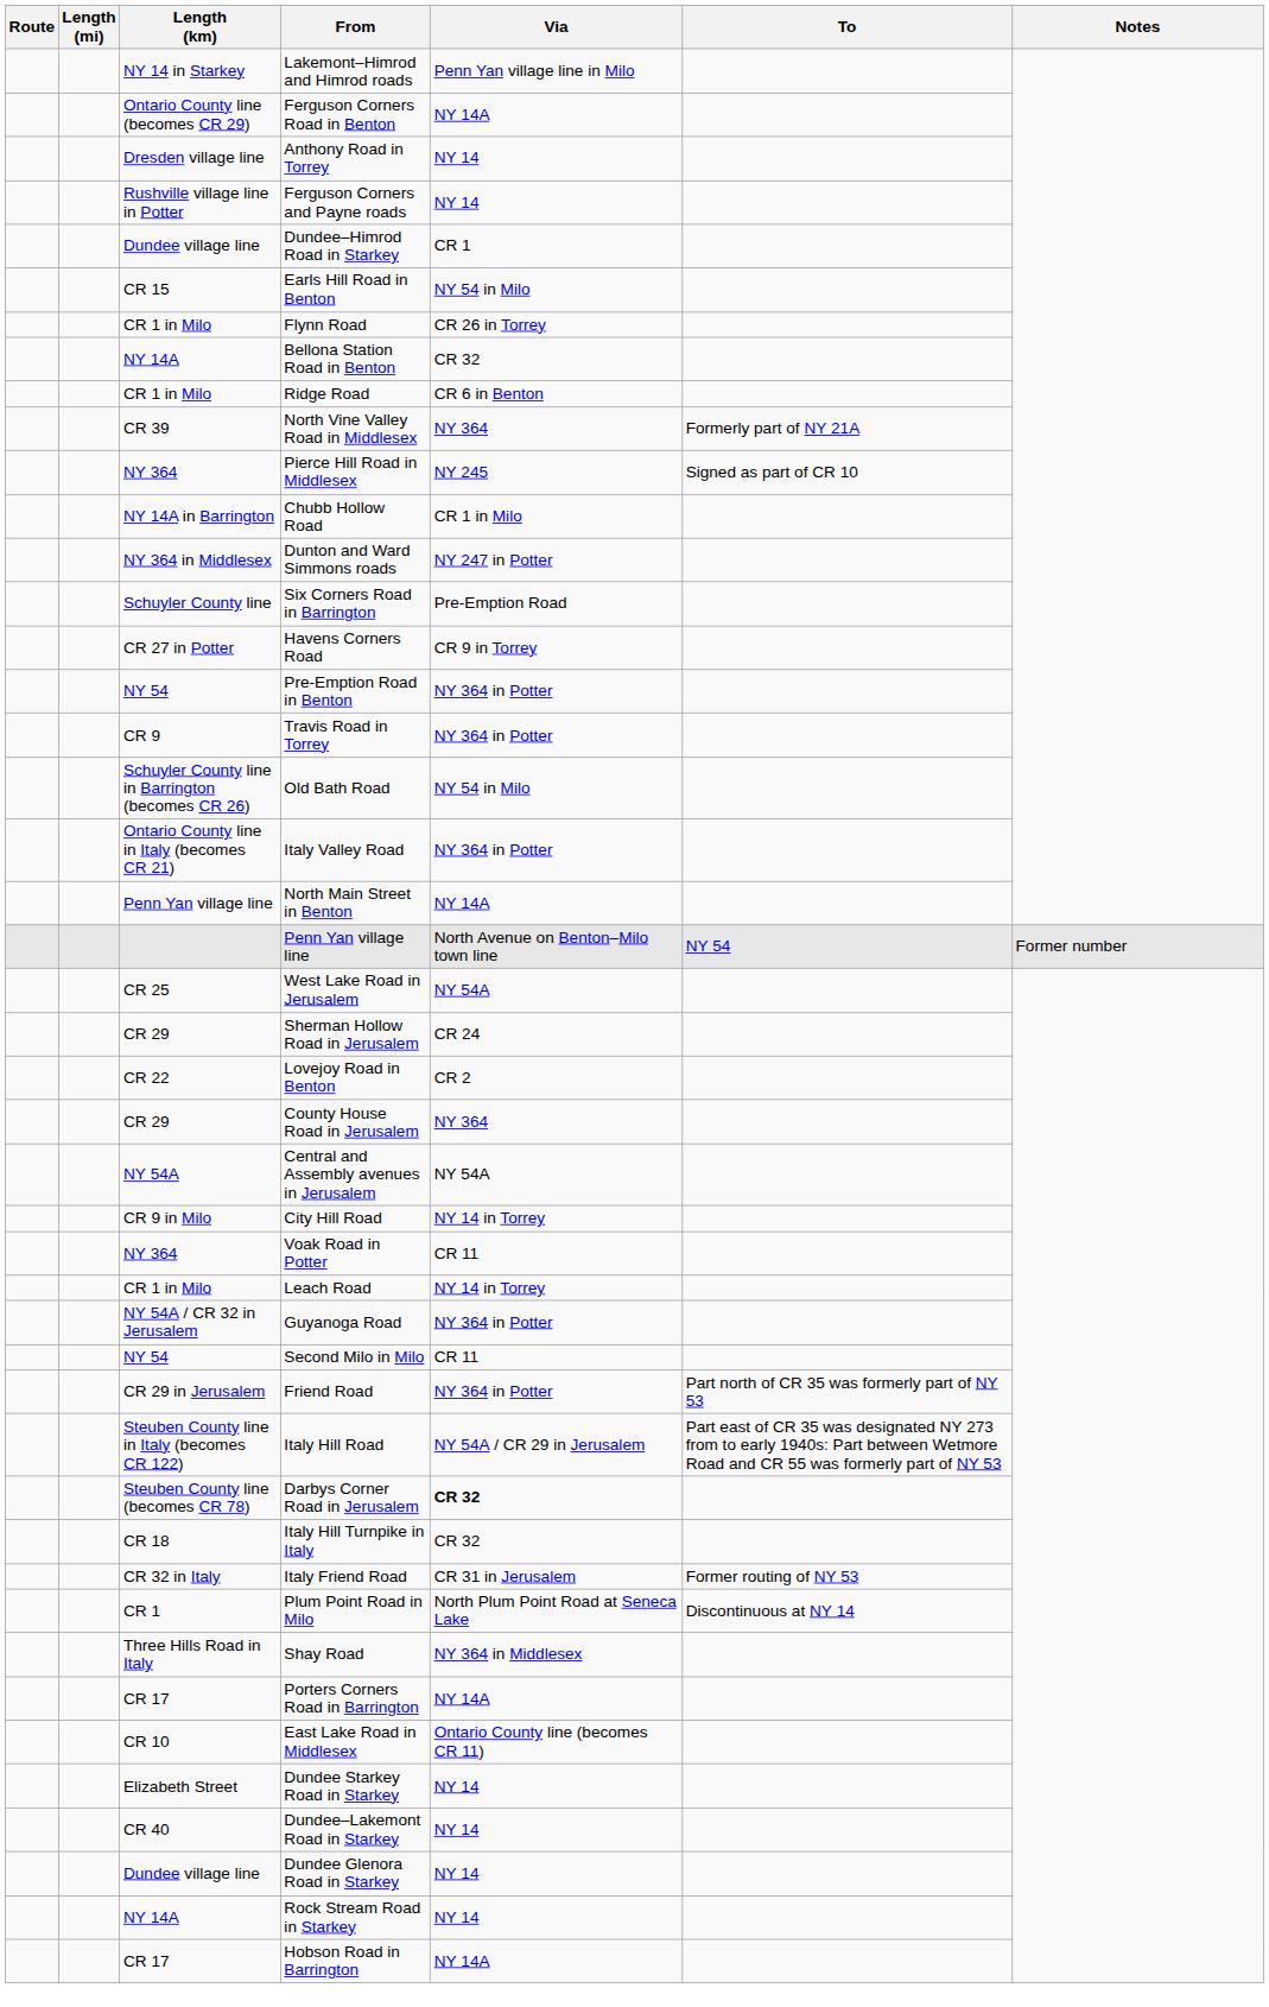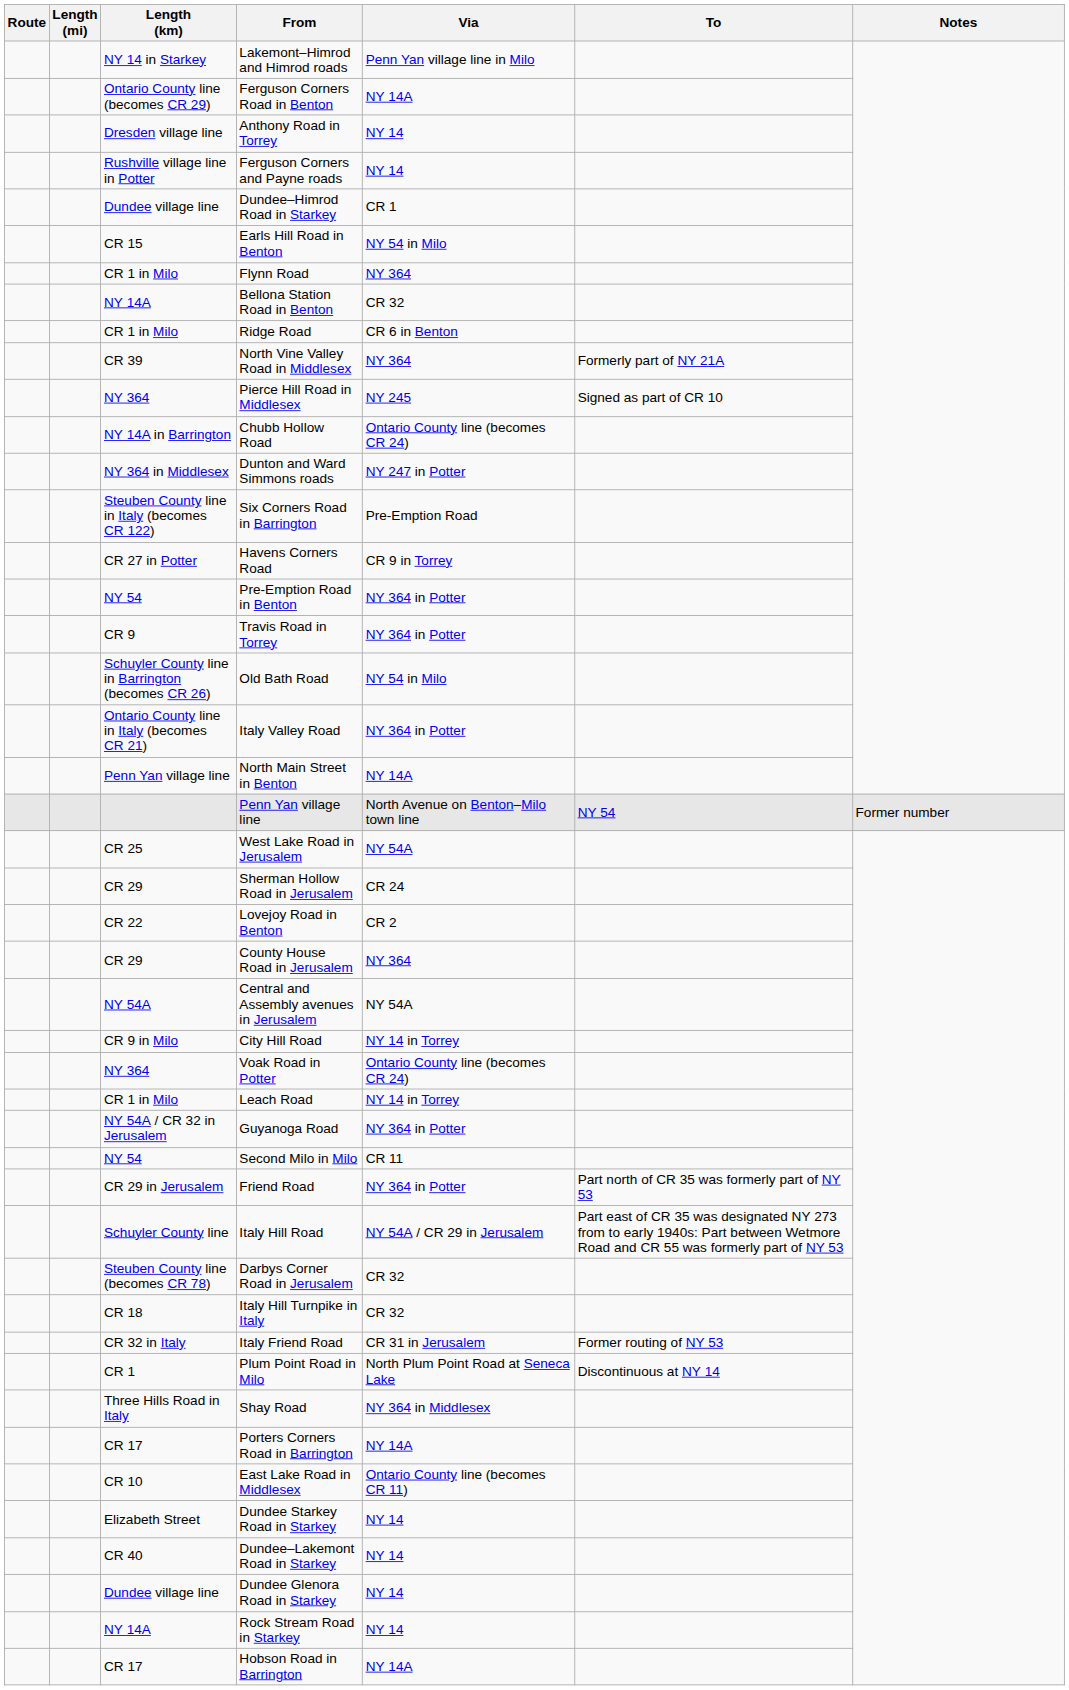Flynn Road | Via: CR 26 in Torrey -> NY 364
Chubb Hollow Road | Via: CR 1 in Milo -> Ontario County line (becomes CR 24)
Six Corners Road in Barrington | Length (km): Schuyler County line -> Steuben County line in Italy (becomes CR 122)
Voak Road in Potter | Via: CR 11 -> Ontario County line (becomes CR 24)
Italy Hill Road | Length (km): Steuben County line in Italy (becomes CR 122) -> Schuyler County line
Darbys Corner Road in Jerusalem | Via: bold -> normal
